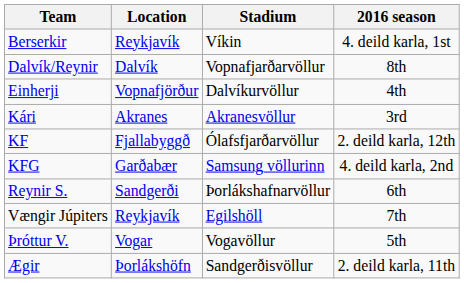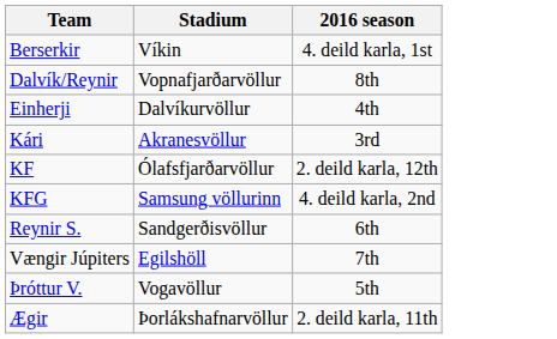- column: Location | Reykjavík | Dalvík | Vopnafjörður | Akranes | Fjallabyggð | Garðabær | Sandgerði | Reykjavík | Vogar | Þorlákshöfn
Reynir S. | Stadium: Þorlákshafnarvöllur -> Sandgerðisvöllur
Ægir | Stadium: Sandgerðisvöllur -> Þorlákshafnarvöllur
